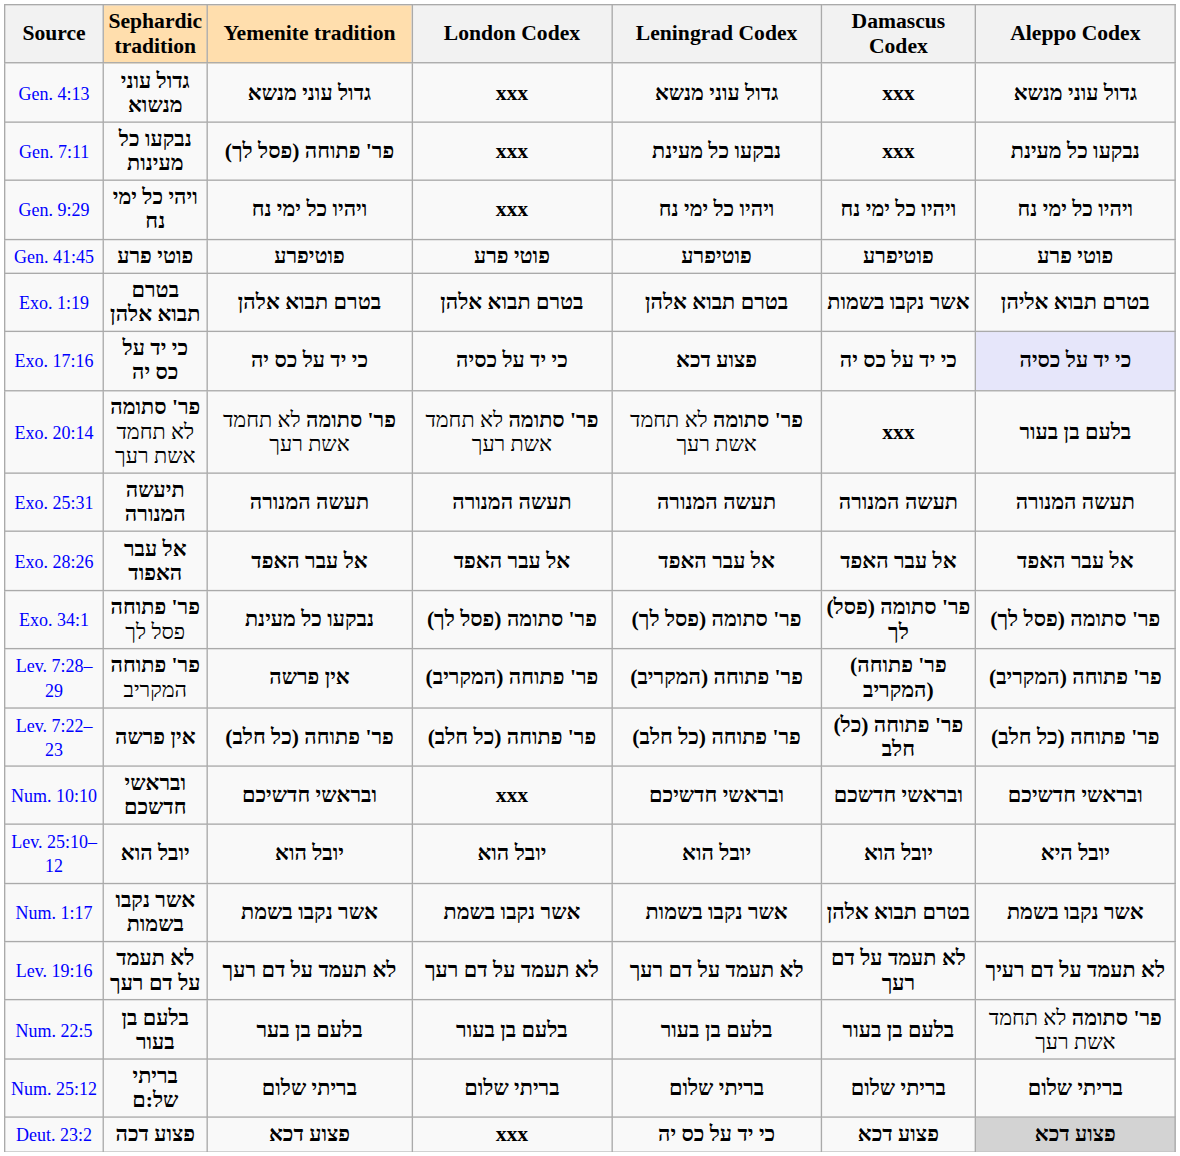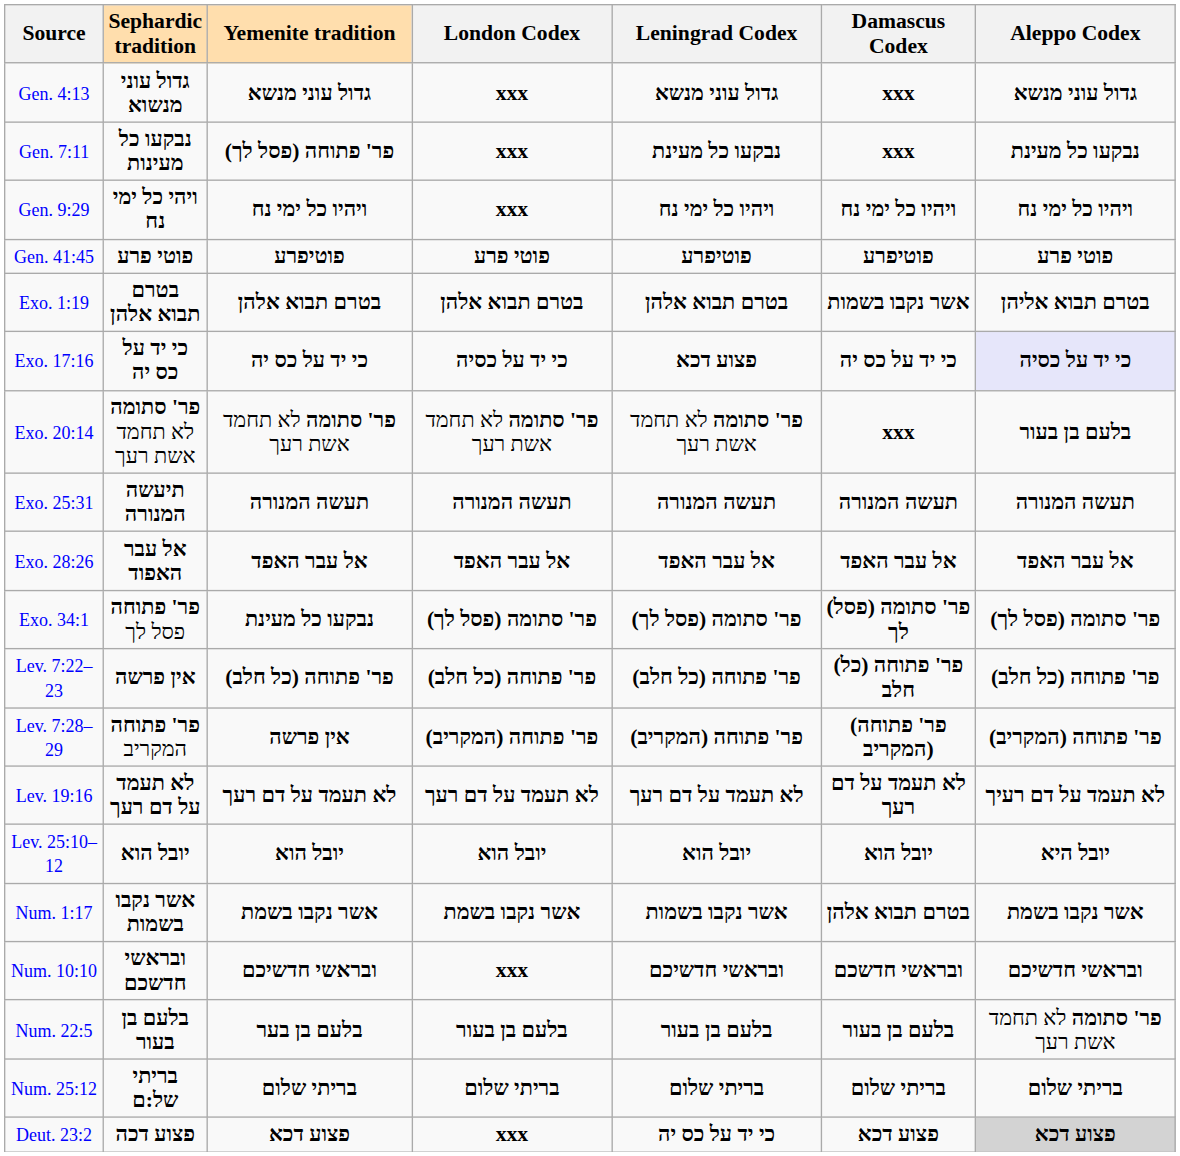rows swapped: Lev. 7:22–23 <-> Lev. 7:28–29
rows swapped: Lev. 19:16 <-> Num. 10:10
